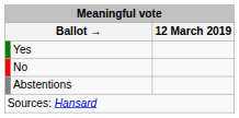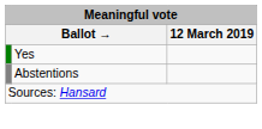- row: No
